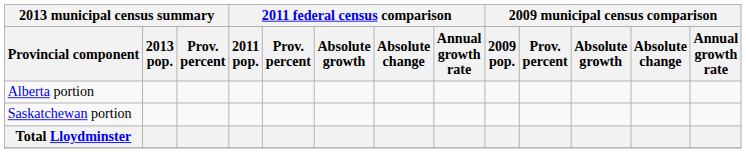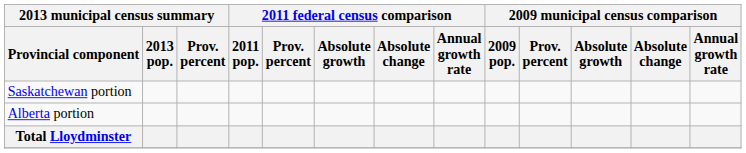rows swapped: Alberta portion <-> Saskatchewan portion
